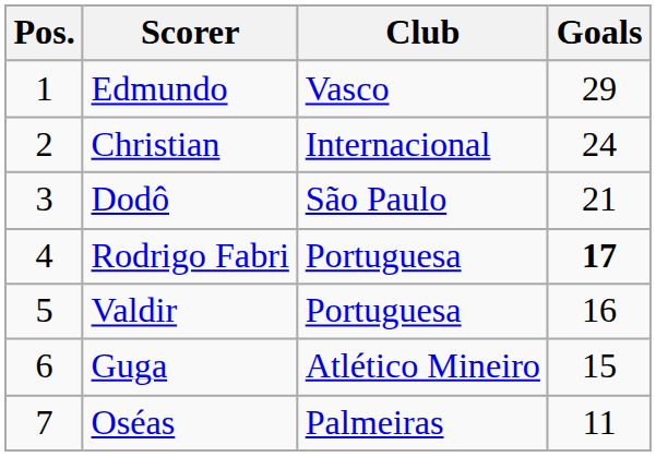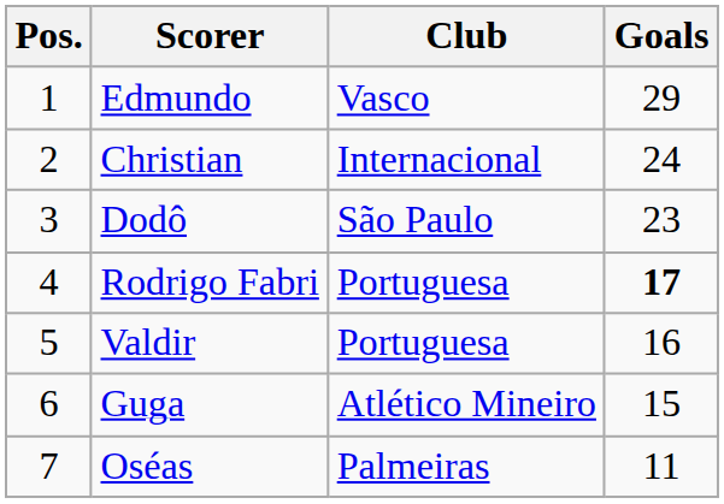Dodô | Goals: 21 -> 23
